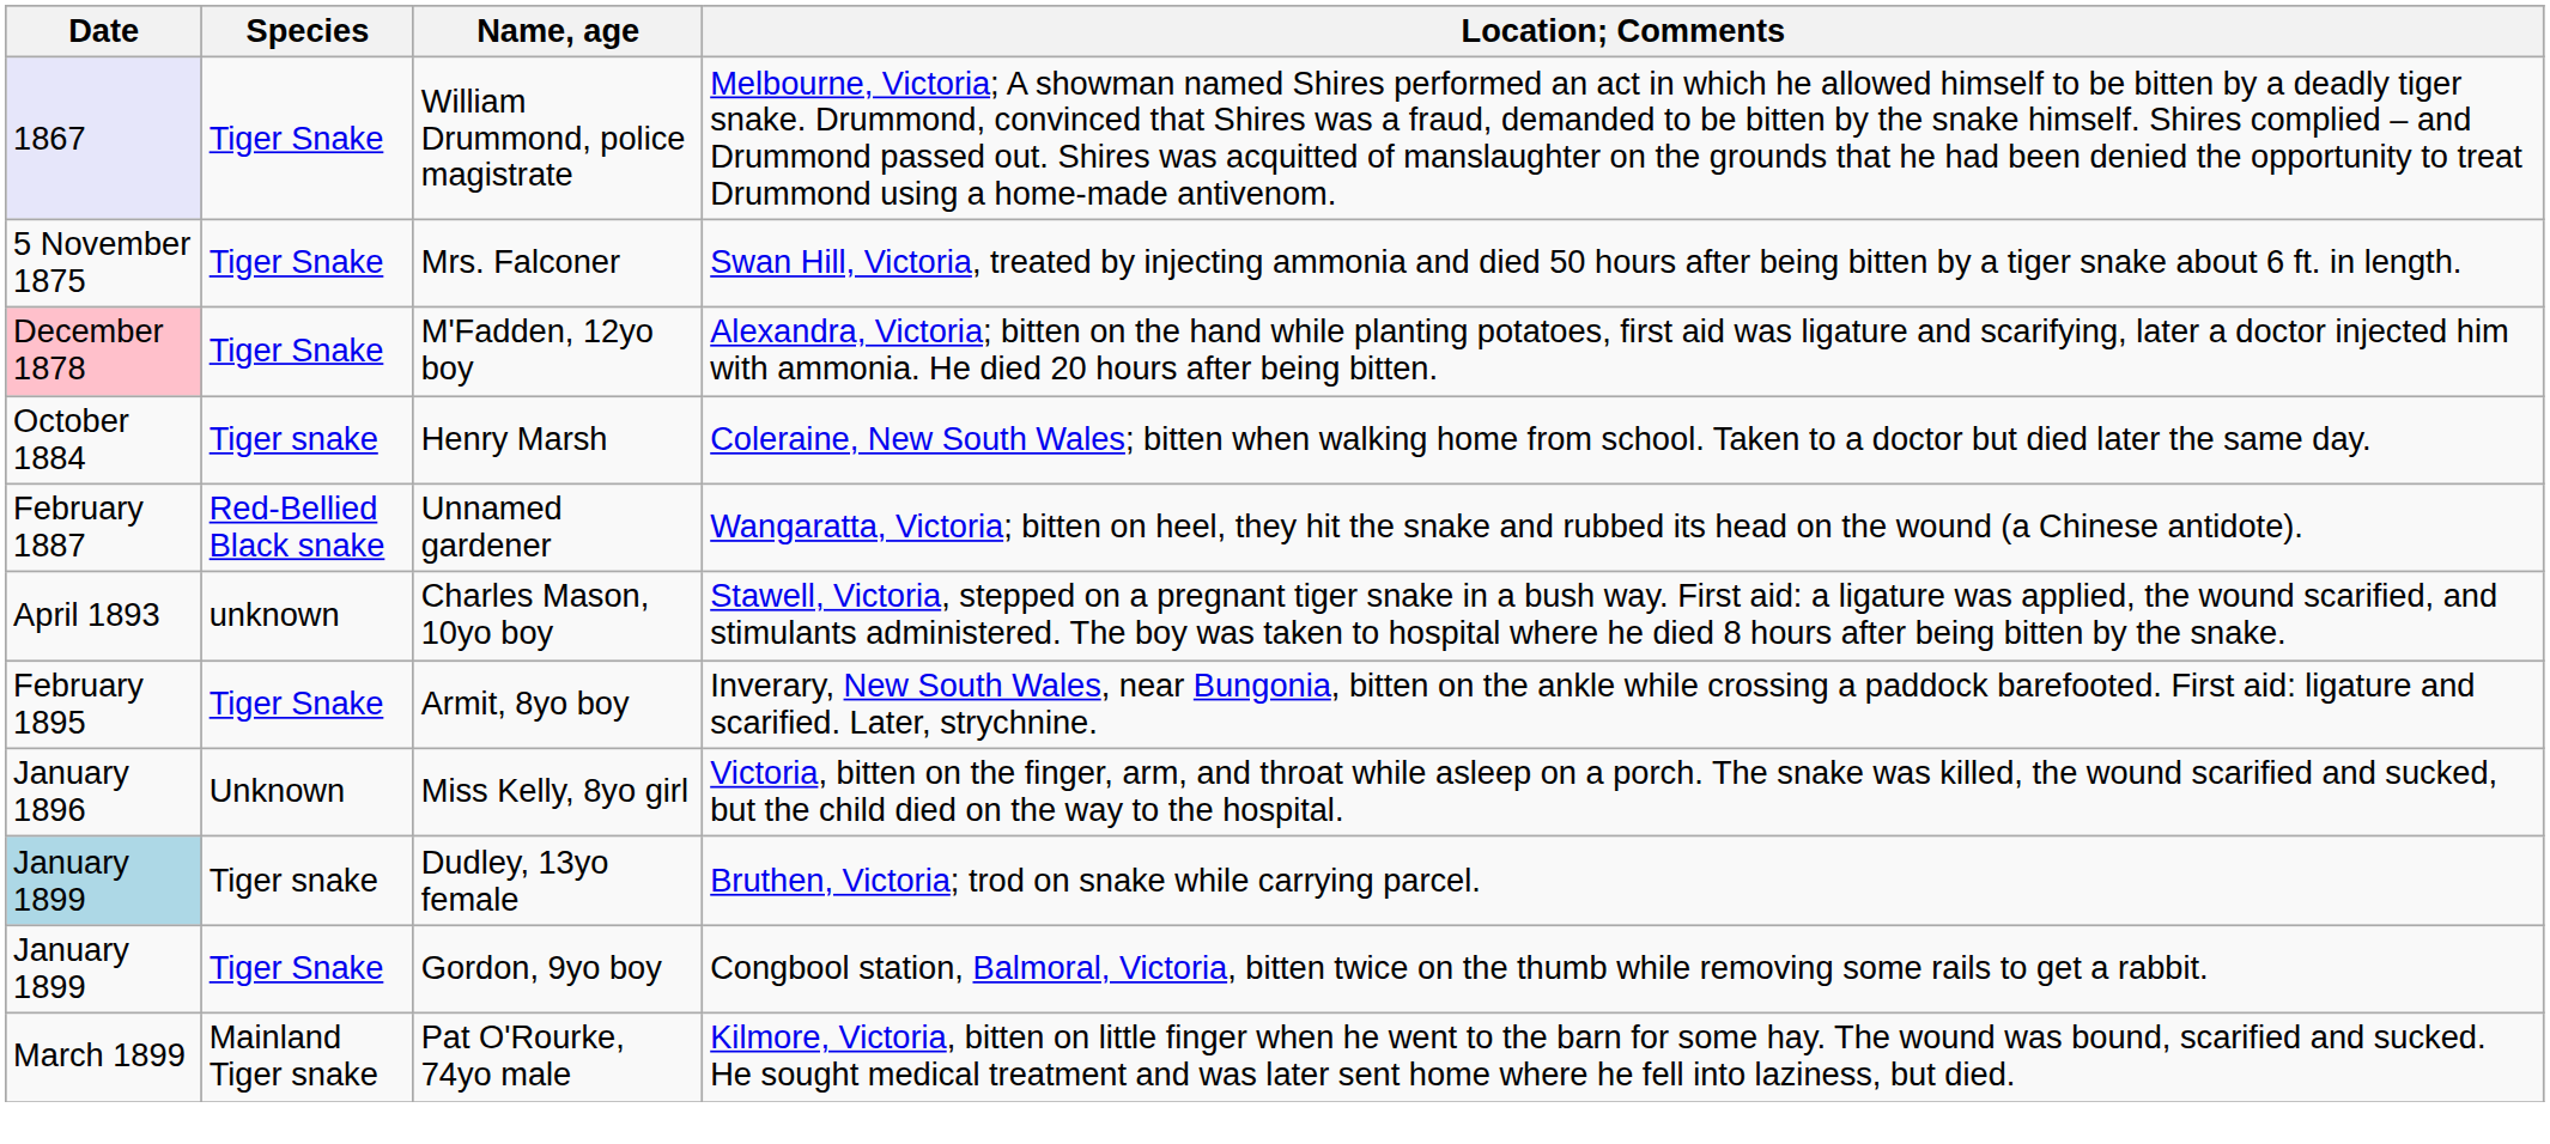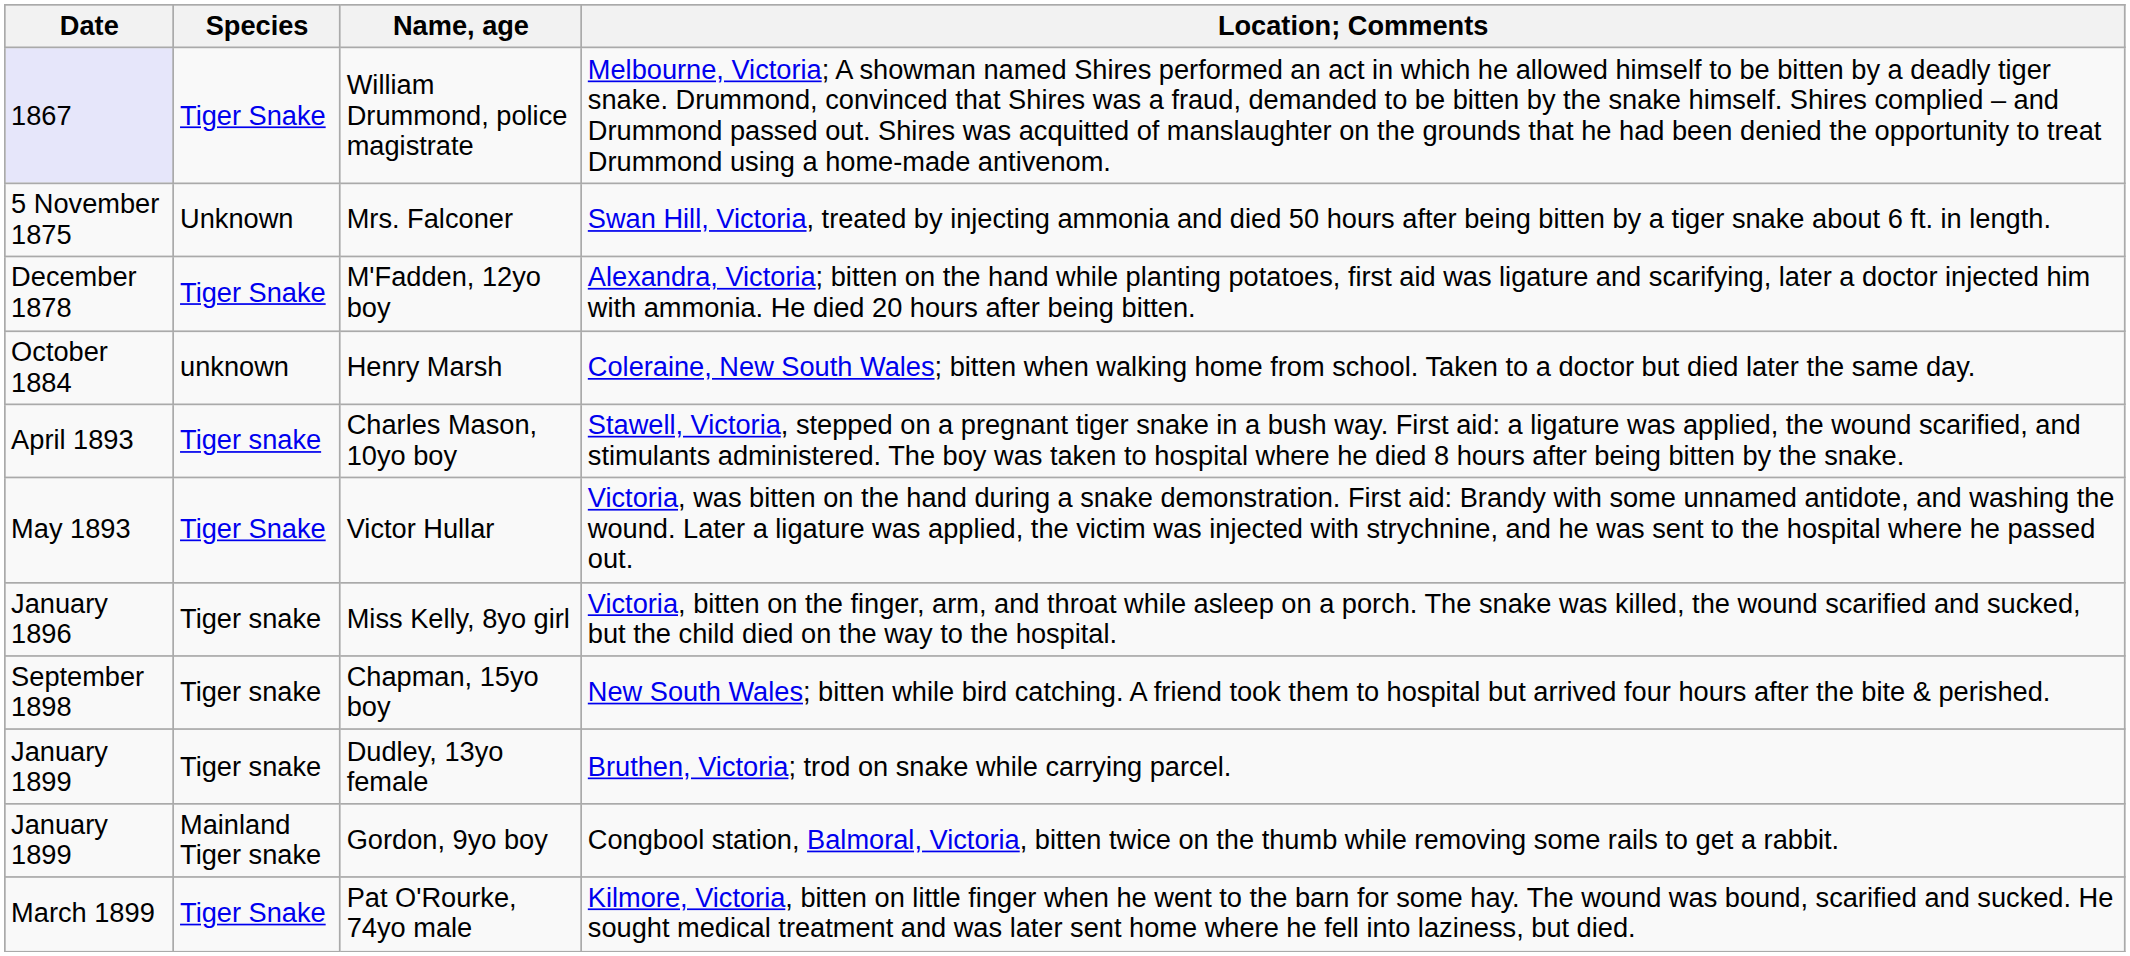Mrs. Falconer | Species: Tiger Snake -> Unknown
M'Fadden, 12yo boy | Date: pink background -> no background
Henry Marsh | Species: Tiger snake -> unknown
- row: February 1887 | Red-Bellied Black snake | Unnamed gardener | Wangaratta, Victoria; bitten on heel, they hit the snake and rubbed its head on the wound (a Chinese antidote).
Charles Mason, 10yo boy | Species: unknown -> Tiger snake
+ row: May 1893 | Tiger Snake | Victor Hullar | Victoria, was bitten on the hand during a snake demonstration. First aid: Brandy with some unnamed antidote, and washing the wound. Later a ligature was applied, the victim was injected with strychnine, and he was sent to the hospital where he passed out.
- row: February 1895 | Tiger Snake | Armit, 8yo boy | Inverary, New South Wales, near Bungonia, bitten on the ankle while crossing a paddock barefooted. First aid: ligature and scarified. Later, strychnine.
Miss Kelly, 8yo girl | Species: Unknown -> Tiger snake
+ row: September 1898 | Tiger snake | Chapman, 15yo boy | New South Wales; bitten while bird catching. A friend took them to hospital but arrived four hours after the bite & perished.
Dudley, 13yo female | Date: lightblue background -> no background
Gordon, 9yo boy | Species: Tiger Snake -> Mainland Tiger snake
Pat O'Rourke, 74yo male | Species: Mainland Tiger snake -> Tiger Snake
